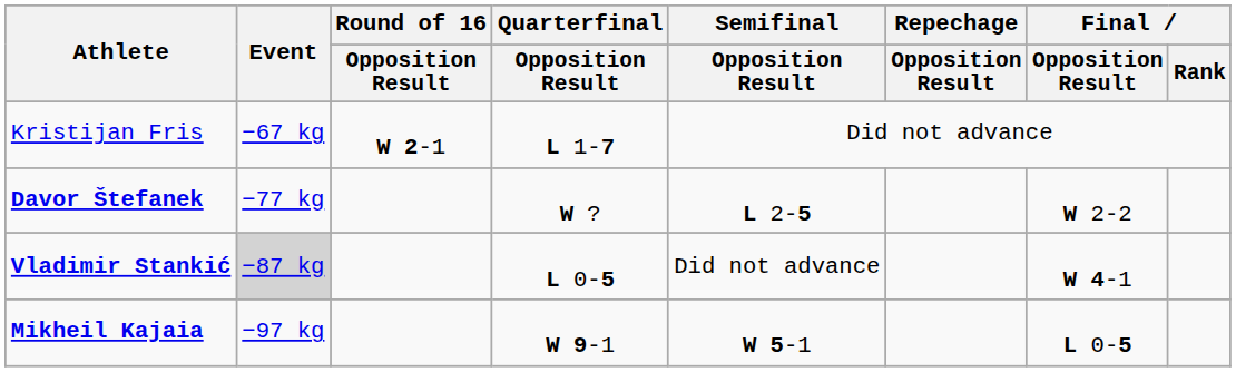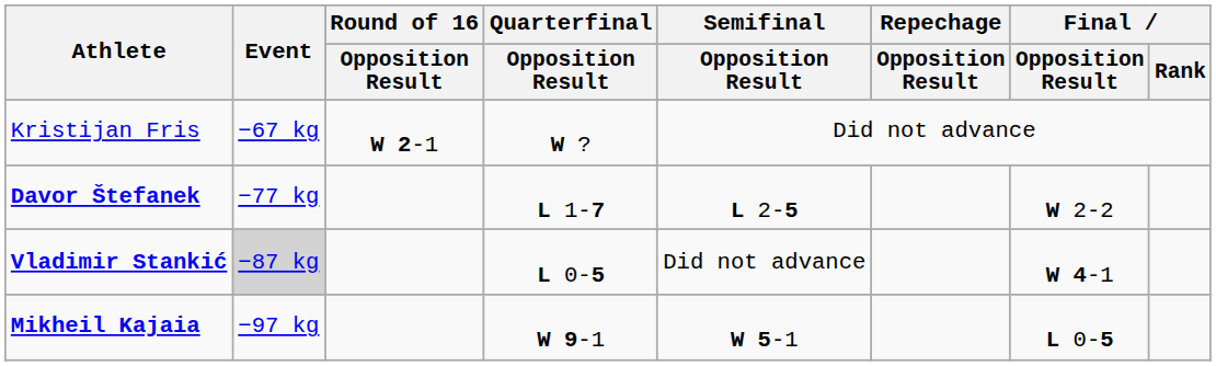Kristijan Fris | Quarterfinal / Opposition Result: L 1-7 -> W ?
Davor Štefanek | Quarterfinal / Opposition Result: W ? -> L 1-7
